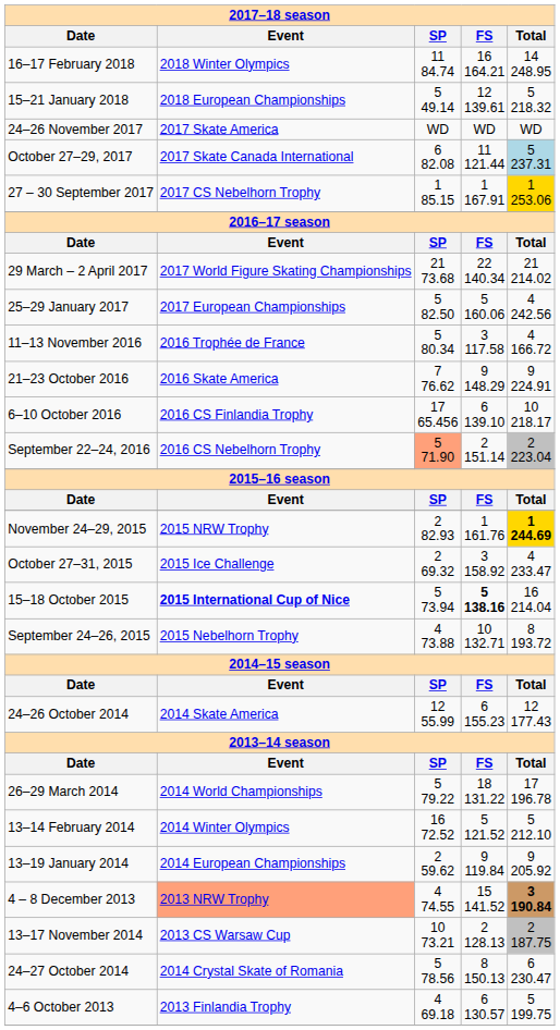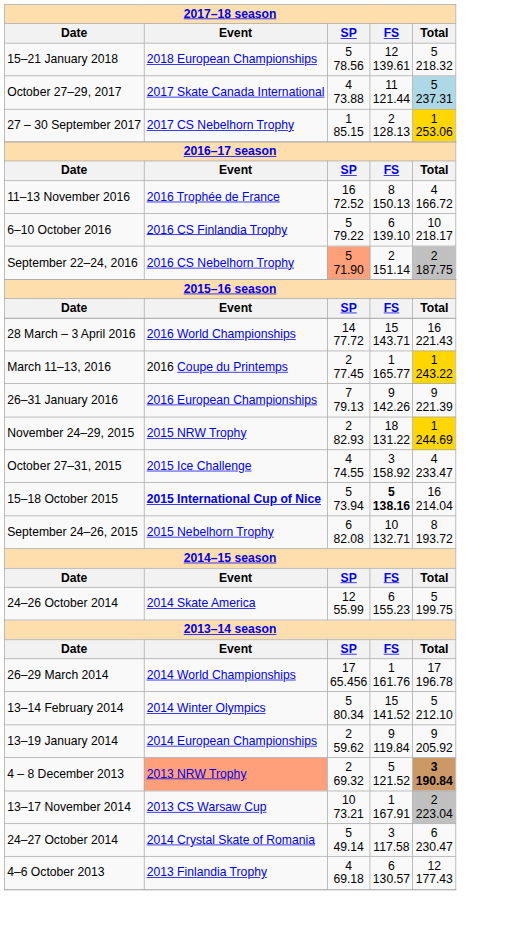- row: 16–17 February 2018 | 2018 Winter Olympics | 11 84.74 | 16 164.21 | 14 248.95
15–21 January 2018 | SP: 5 49.14 -> 5 78.56
- row: 24–26 November 2017 | 2017 Skate America | WD | WD | WD
October 27–29, 2017 | SP: 6 82.08 -> 4 73.88
27 – 30 September 2017 | FS: 1 167.91 -> 2 128.13
- row: 29 March – 2 April 2017 | 2017 World Figure Skating Championships | 21 73.68 | 22 140.34 | 21 214.02
- row: 25–29 January 2017 | 2017 European Championships | 5 82.50 | 5 160.06 | 4 242.56
11–13 November 2016 | SP: 5 80.34 -> 16 72.52
11–13 November 2016 | FS: 3 117.58 -> 8 150.13
- row: 21–23 October 2016 | 2016 Skate America | 7 76.62 | 9 148.29 | 9 224.91
6–10 October 2016 | SP: 17 65.456 -> 5 79.22
September 22–24, 2016 | Total: 2 223.04 -> 2 187.75
+ row: 28 March – 3 April 2016 | 2016 World Championships | 14 77.72 | 15 143.71 | 16 221.43
+ row: March 11–13, 2016 | 2016 Coupe du Printemps | 2 77.45 | 1 165.77 | 1 243.22
+ row: 26–31 January 2016 | 2016 European Championships | 7 79.13 | 9 142.26 | 9 221.39
November 24–29, 2015 | FS: 1 161.76 -> 18 131.22
November 24–29, 2015 | Total: bold -> normal
October 27–31, 2015 | SP: 2 69.32 -> 4 74.55
September 24–26, 2015 | SP: 4 73.88 -> 6 82.08
24–26 October 2014 | Total: 12 177.43 -> 5 199.75
26–29 March 2014 | SP: 5 79.22 -> 17 65.456
26–29 March 2014 | FS: 18 131.22 -> 1 161.76
13–14 February 2014 | SP: 16 72.52 -> 5 80.34
13–14 February 2014 | FS: 5 121.52 -> 15 141.52
4 – 8 December 2013 | SP: 4 74.55 -> 2 69.32
4 – 8 December 2013 | FS: 15 141.52 -> 5 121.52
13–17 November 2014 | FS: 2 128.13 -> 1 167.91
13–17 November 2014 | Total: 2 187.75 -> 2 223.04
24–27 October 2014 | SP: 5 78.56 -> 5 49.14
24–27 October 2014 | FS: 8 150.13 -> 3 117.58
4–6 October 2013 | Total: 5 199.75 -> 12 177.43
